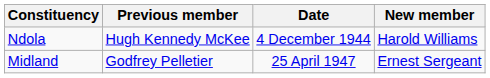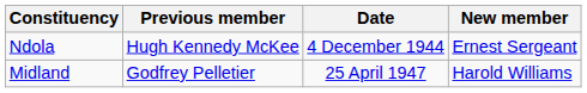Ndola | New member: Harold Williams -> Ernest Sergeant
Midland | New member: Ernest Sergeant -> Harold Williams
